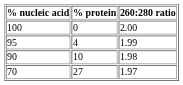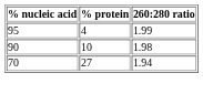- row: 100 | 0 | 2.00
70 | 260:280 ratio: 1.97 -> 1.94
